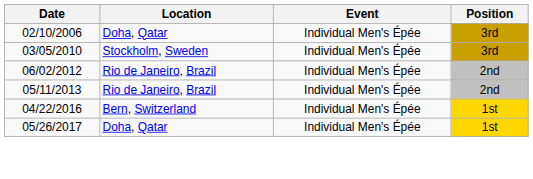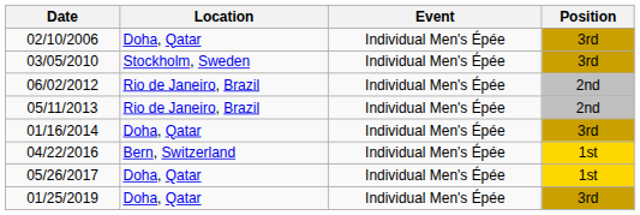+ row: 01/16/2014 | Doha, Qatar | Individual Men's Épée | 3rd
+ row: 01/25/2019 | Doha, Qatar | Individual Men's Épée | 3rd
